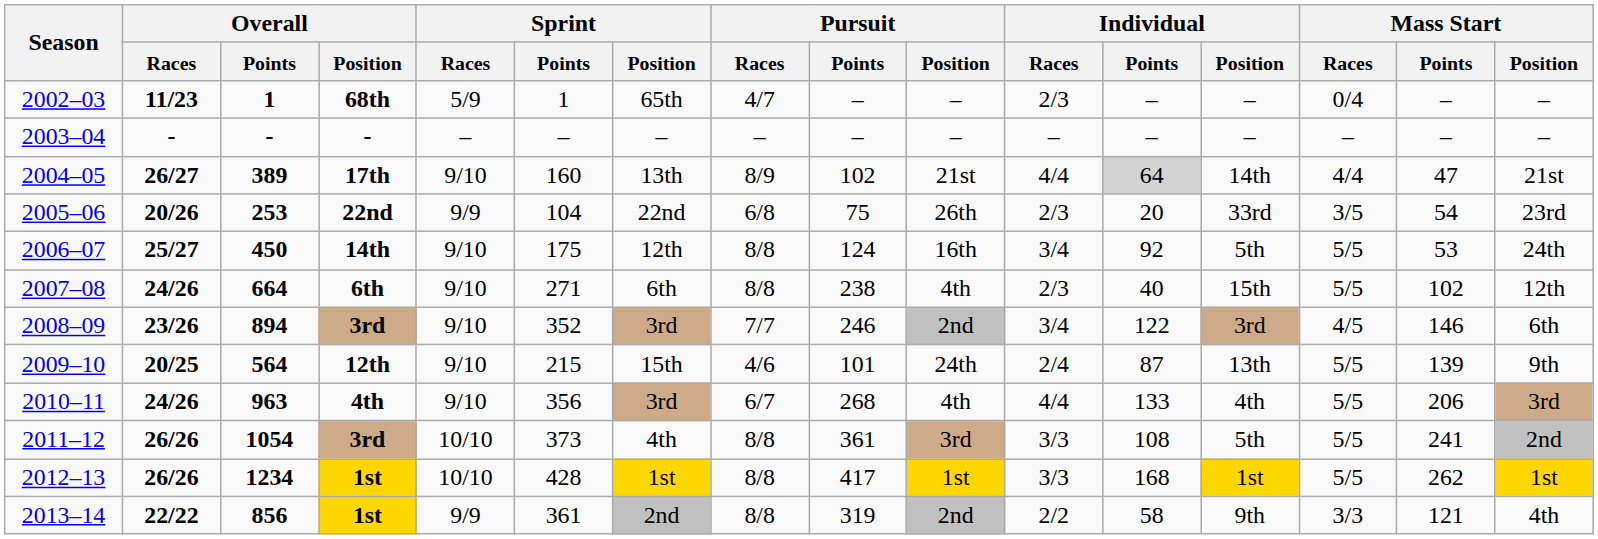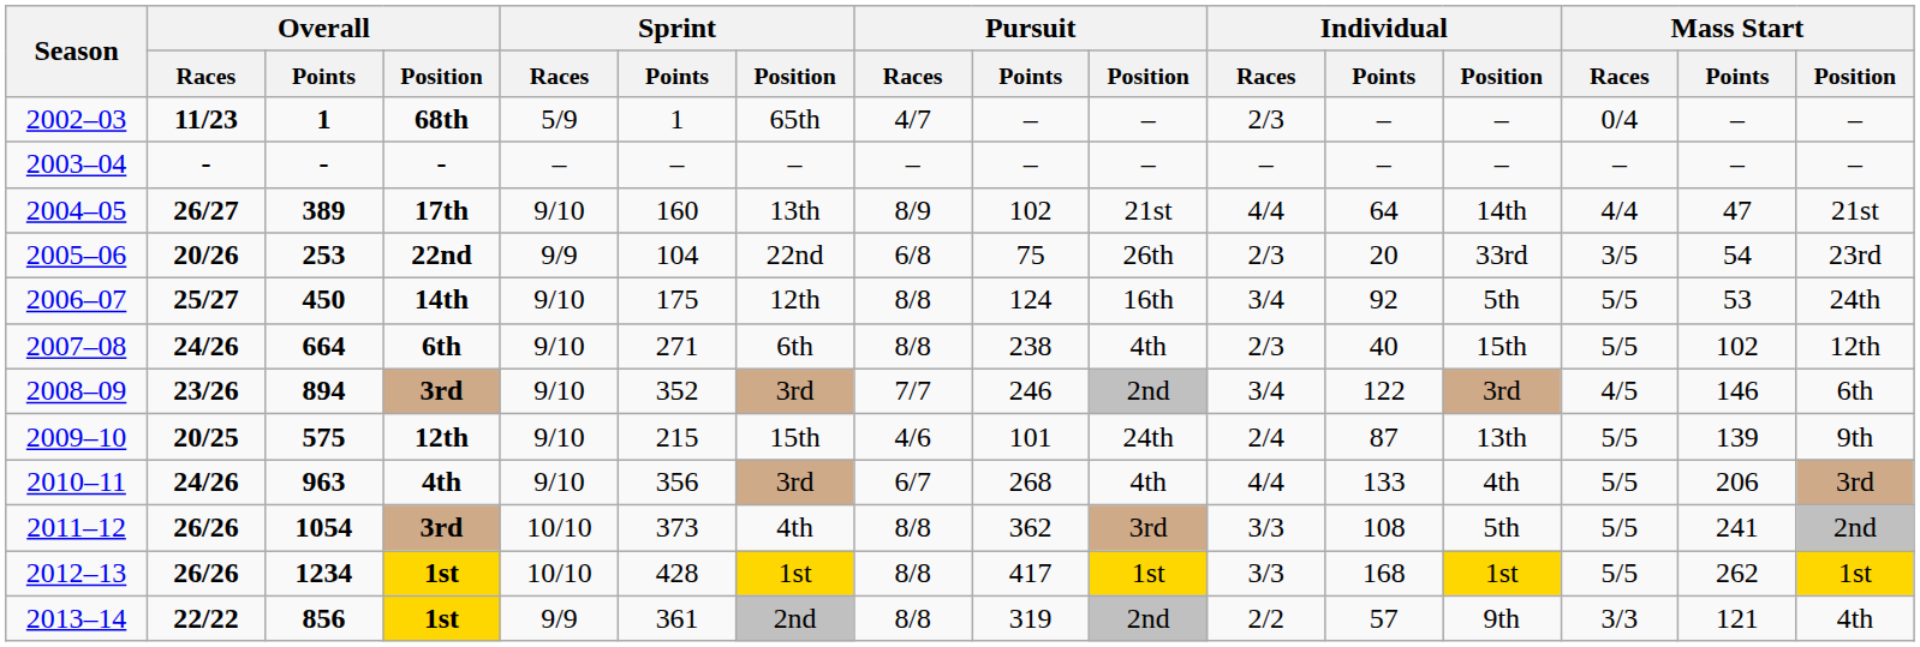2004–05 | Individual / Points: lightgrey background -> no background
2009–10 | Overall / Points: 564 -> 575
2011–12 | Pursuit / Points: 361 -> 362
2013–14 | Individual / Points: 58 -> 57
